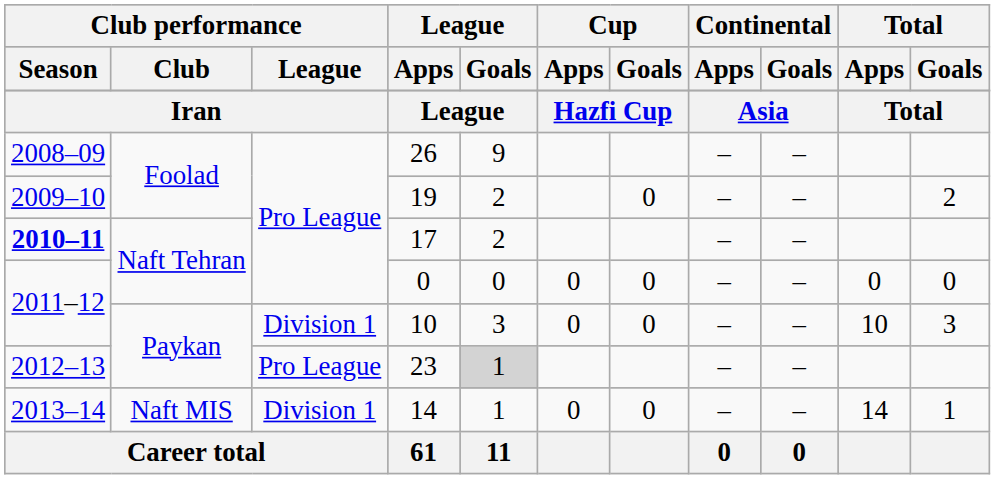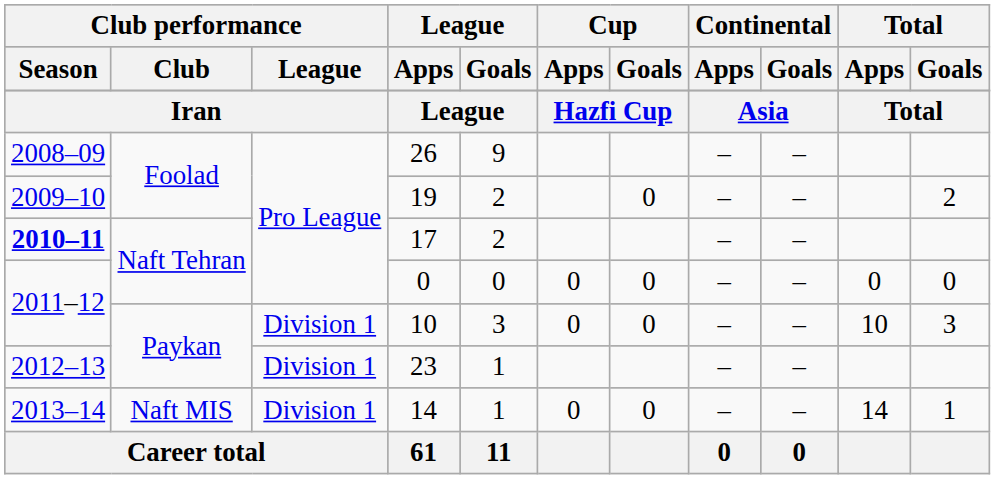23 | Club performance / League: Pro League -> Division 1
23 | League / Goals: lightgrey background -> no background
